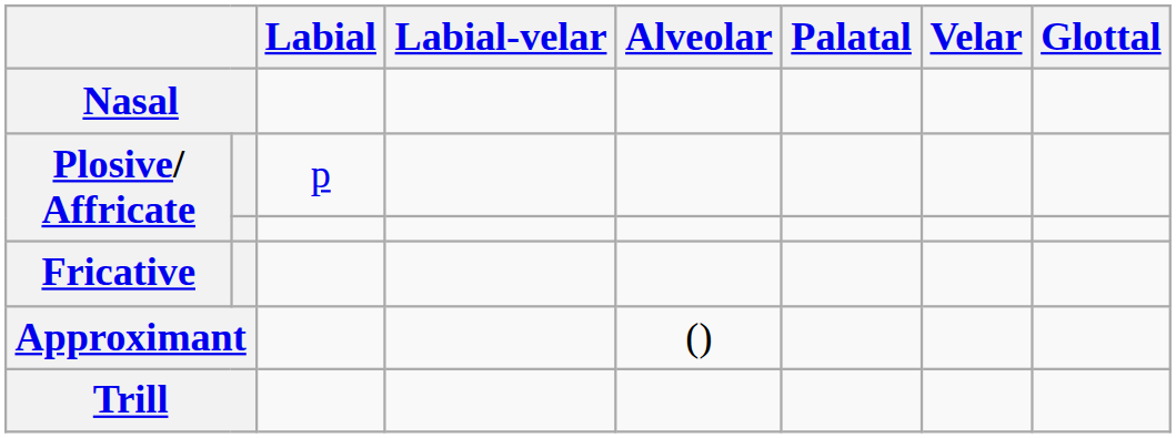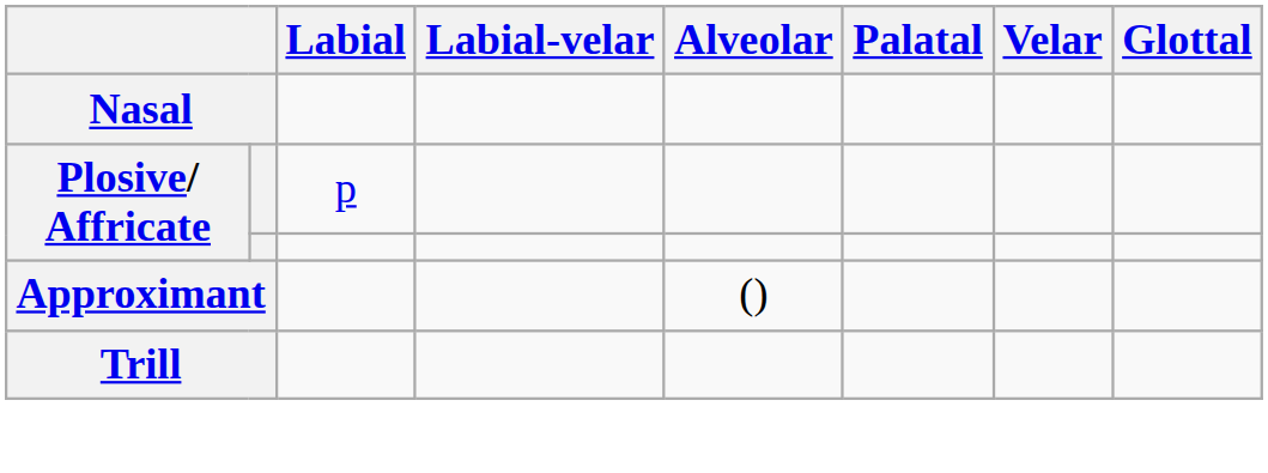- row: Fricative
